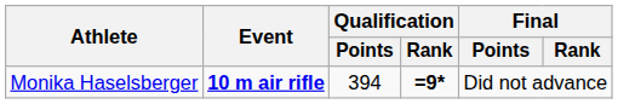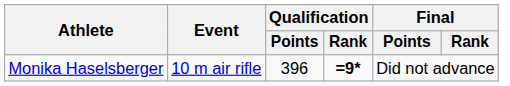Monika Haselsberger | Event: bold -> normal
Monika Haselsberger | Qualification / Points: 394 -> 396
